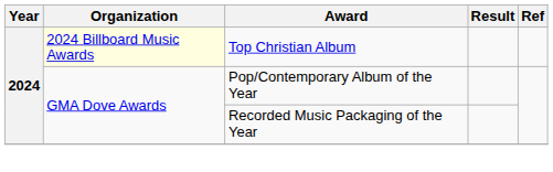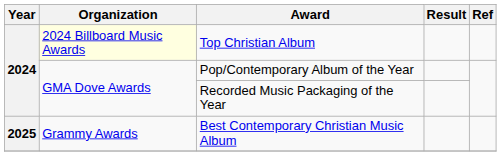+ row: 2025 | Grammy Awards | Best Contemporary Christian Music Album
